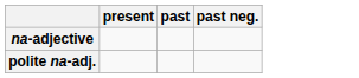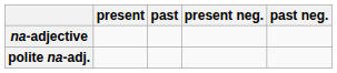+ column: present neg.
